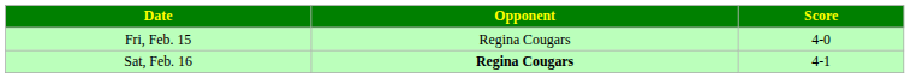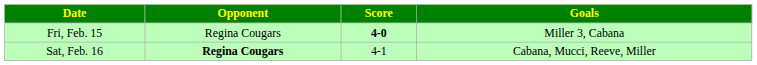+ column: Goals | Miller 3, Cabana | Cabana, Mucci, Reeve, Miller
Fri, Feb. 15 | Score: normal -> bold
